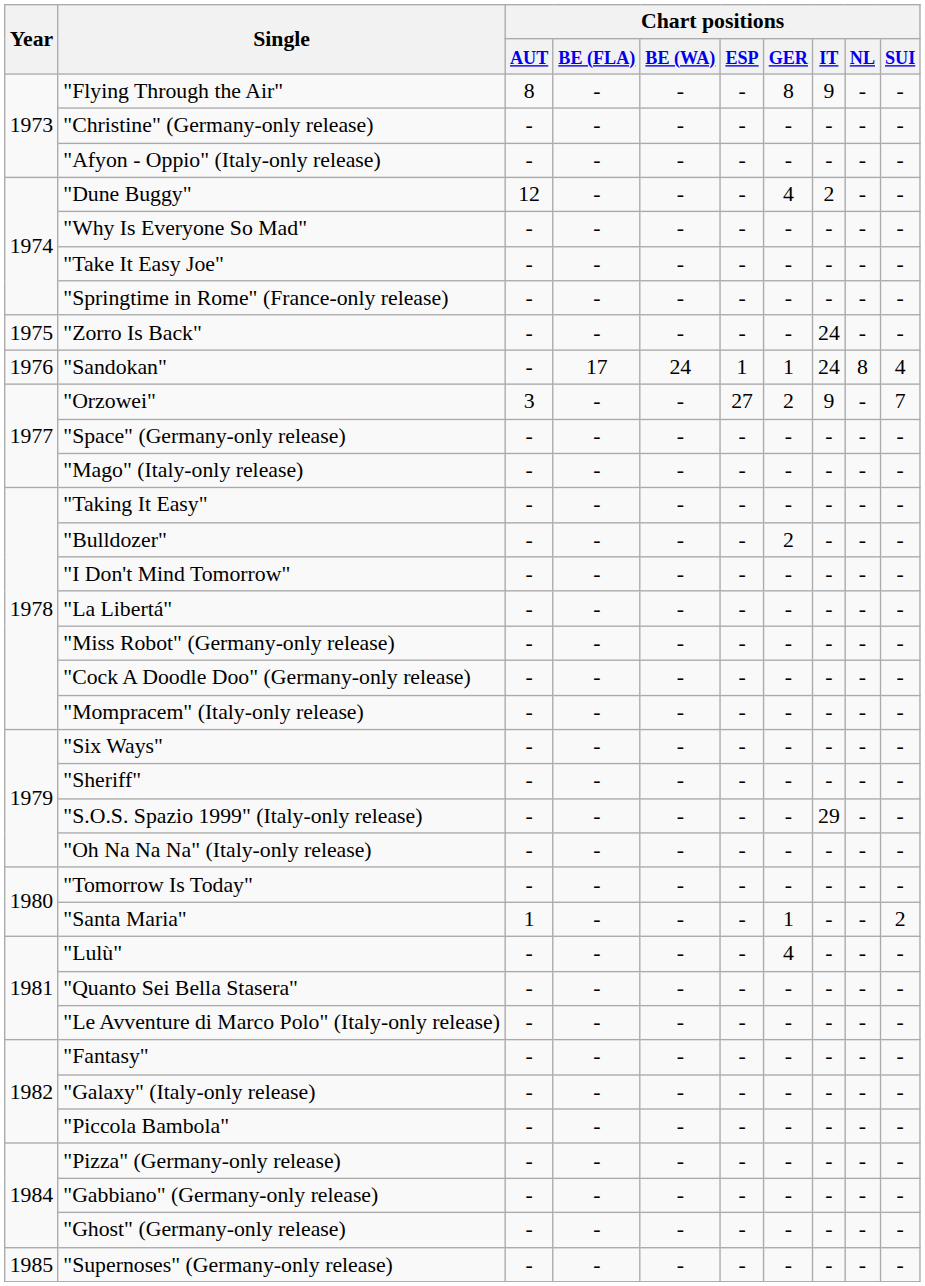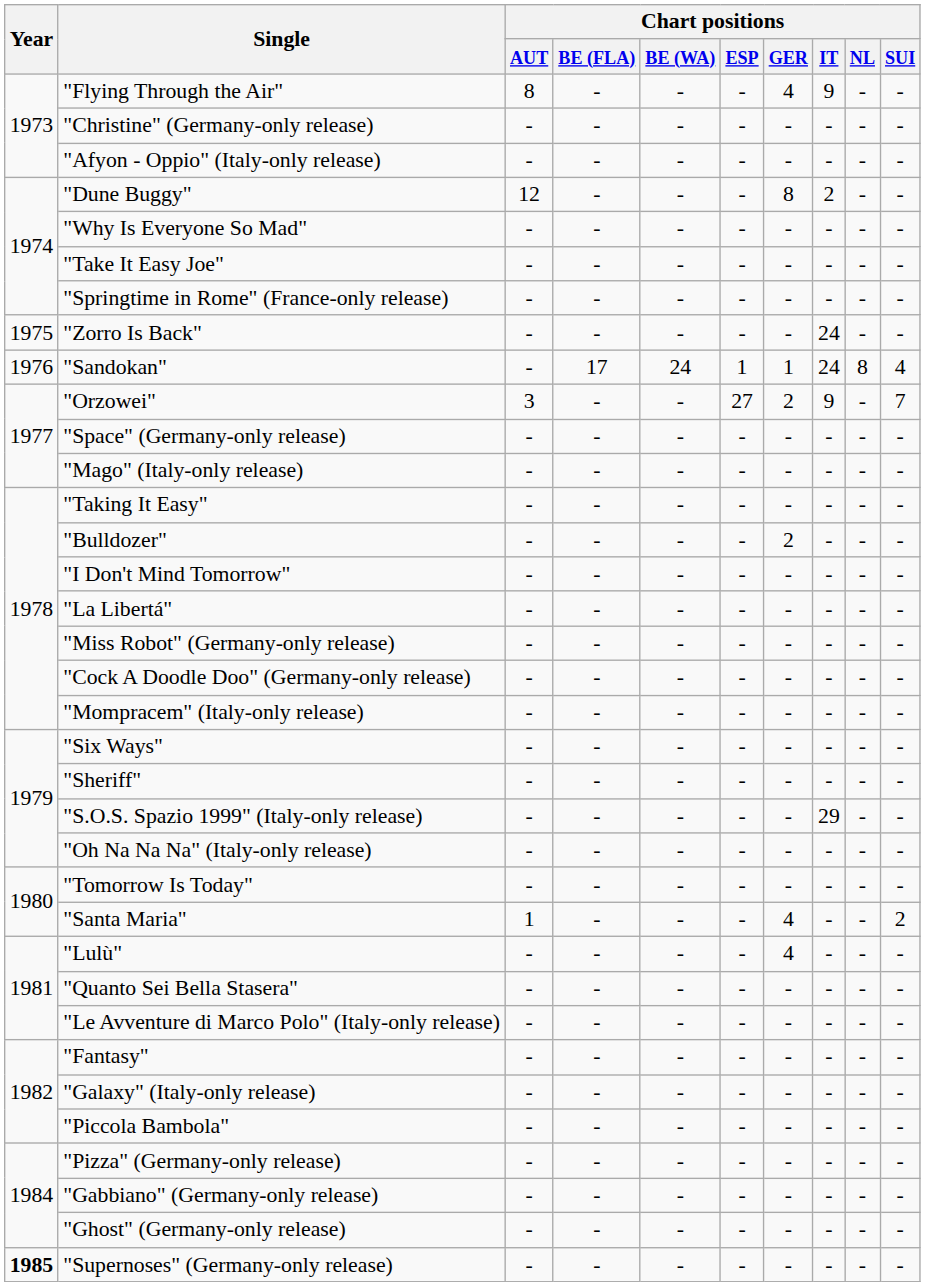"Flying Through the Air" | Chart positions / GER: 8 -> 4
"Dune Buggy" | Chart positions / GER: 4 -> 8
"Santa Maria" | Chart positions / GER: 1 -> 4
"Supernoses" (Germany-only release) | Year: normal -> bold
